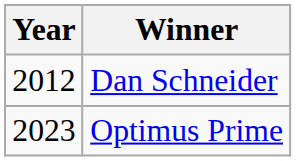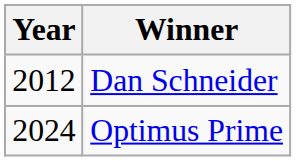Optimus Prime | Year: 2023 -> 2024
